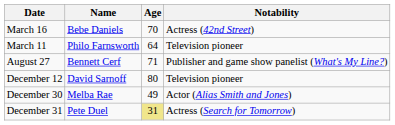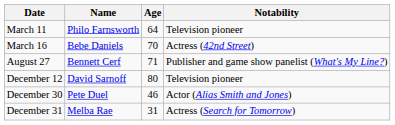rows swapped: March 11 <-> March 16
December 30 | Name: Melba Rae -> Pete Duel
December 30 | Age: 49 -> 46
December 31 | Name: Pete Duel -> Melba Rae
December 31 | Age: khaki background -> no background
